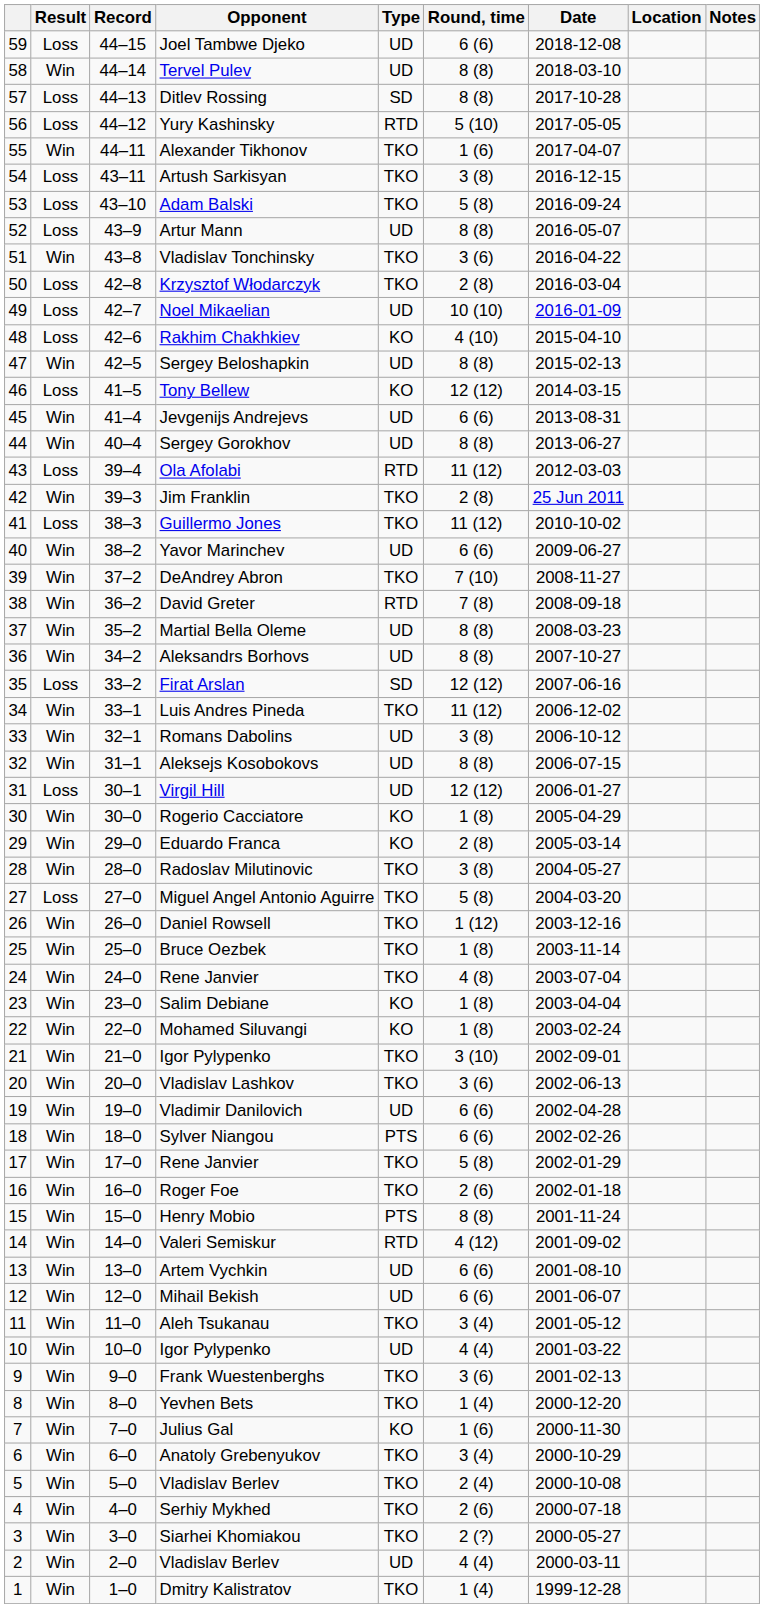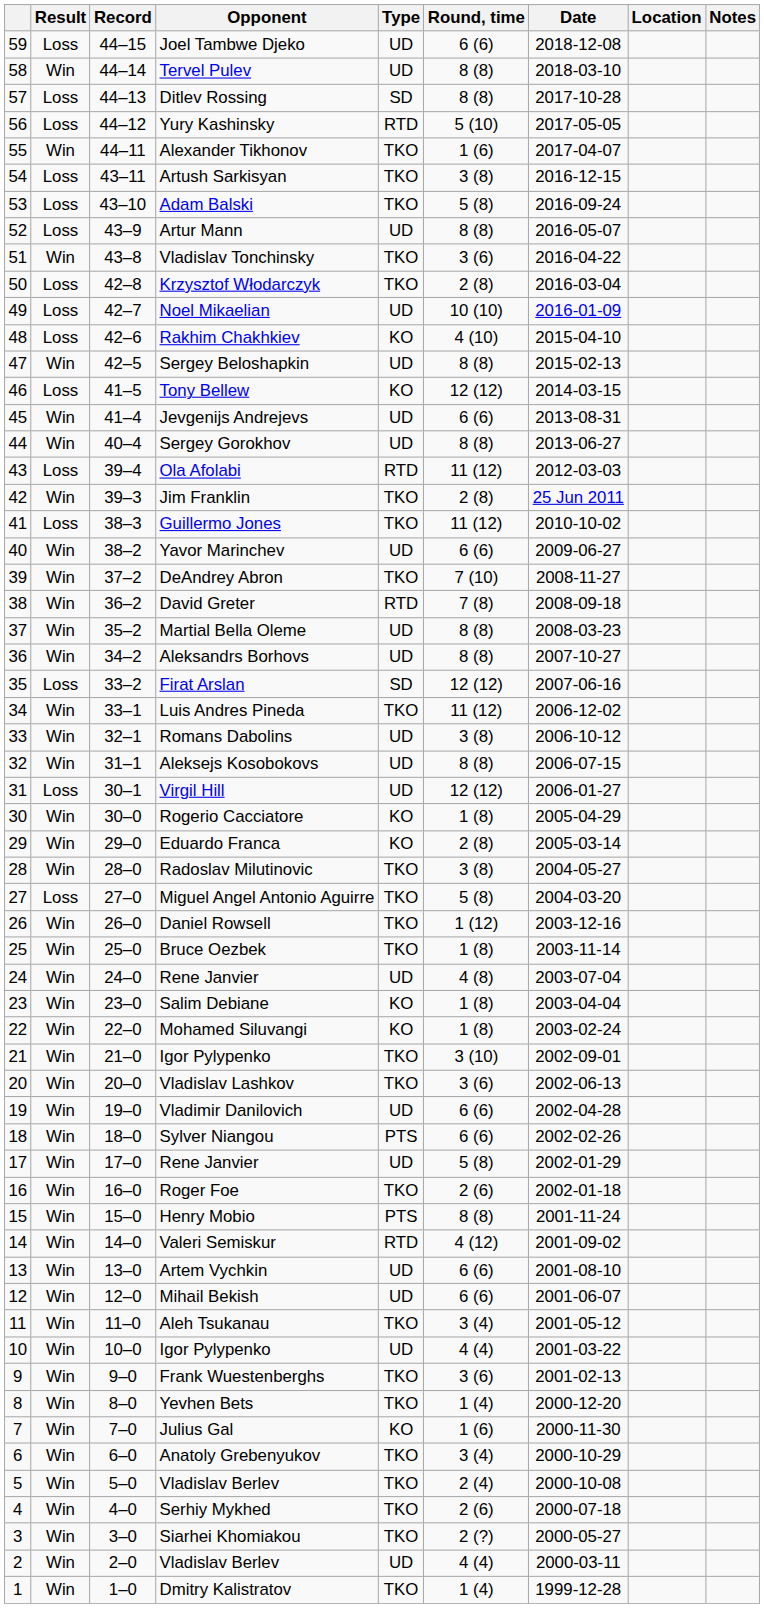24 / Rene Janvier | Type: TKO -> UD
17 / Rene Janvier | Type: TKO -> UD
